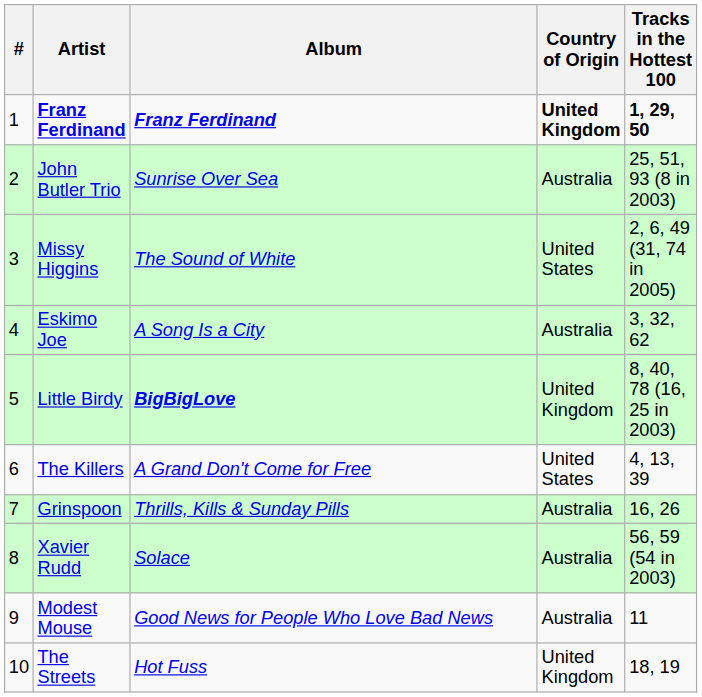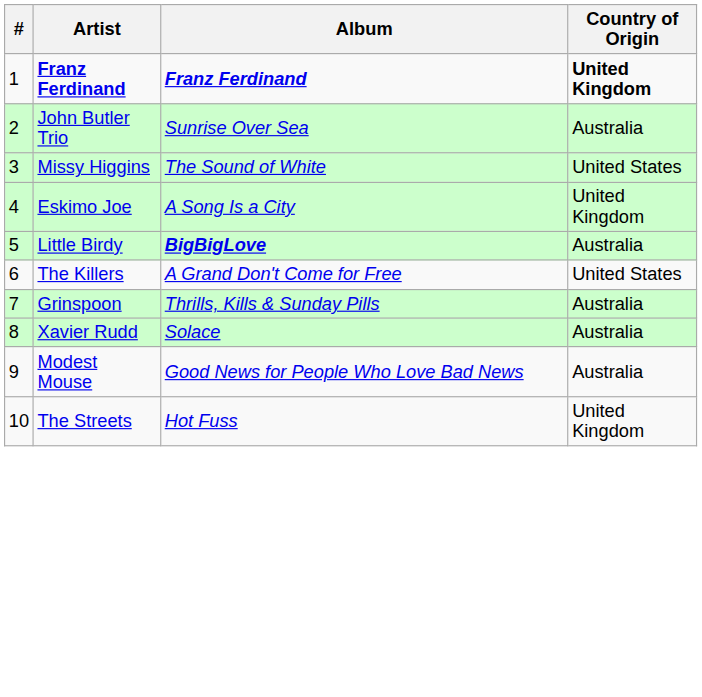- column: Tracks in the Hottest 100 | 1, 29, 50 | 25, 51, 93 (8 in 2003) | 2, 6, 49 (31, 74 in 2005) | 3, 32, 62 | 8, 40, 78 (16, 25 in 2003) | 4, 13, 39 | 16, 26 | 56, 59 (54 in 2003) | 11 | 18, 19
Eskimo Joe | Country of Origin: Australia -> United Kingdom
Little Birdy | Country of Origin: United Kingdom -> Australia
